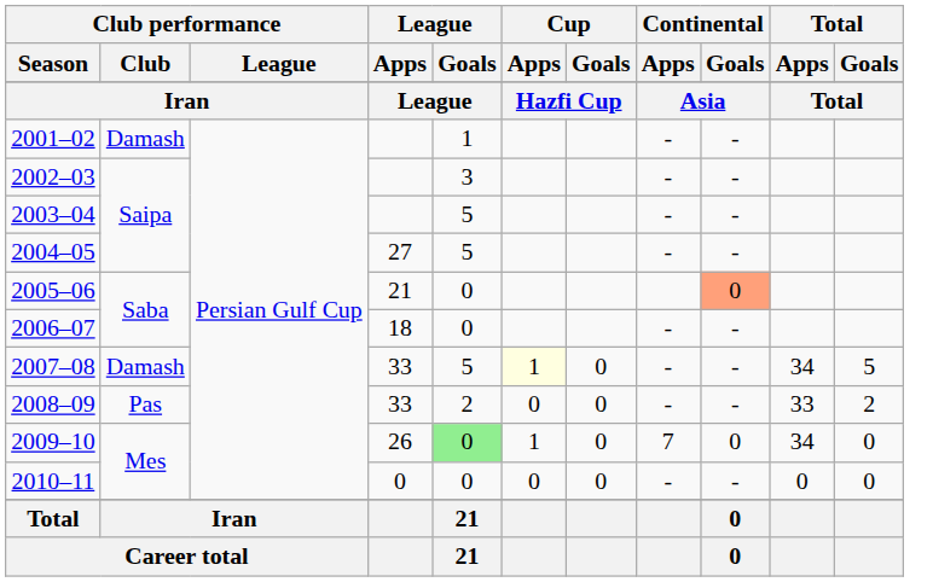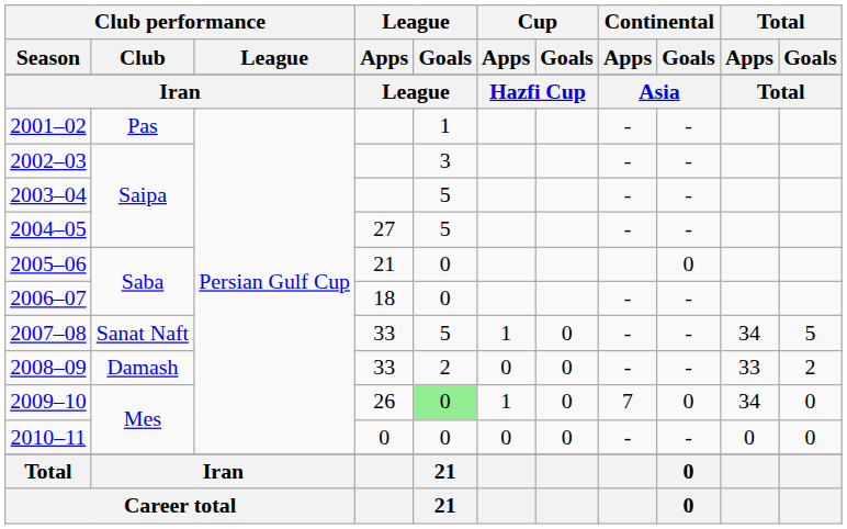2001–02 | Club performance / Club: Damash -> Pas
2005–06 | Continental / Goals: lightsalmon background -> no background
2007–08 | Club performance / Club: Damash -> Sanat Naft
2007–08 | Cup / Apps: lightyellow background -> no background
2008–09 | Club performance / Club: Pas -> Damash
